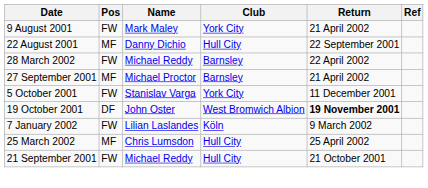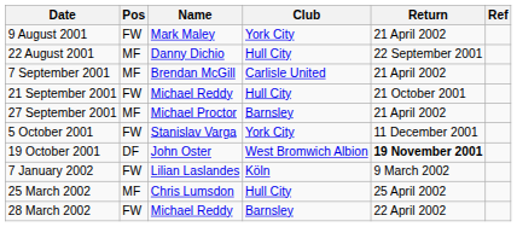+ row: 7 September 2001 | MF | Brendan McGill | Carlisle United | 21 April 2002
rows swapped: 21 September 2001 <-> 28 March 2002
